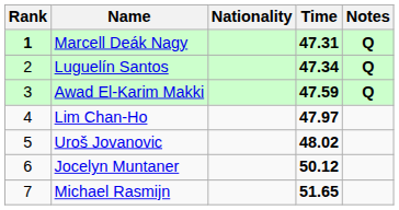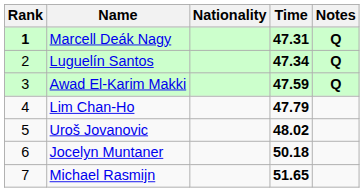Lim Chan-Ho | Time: 47.97 -> 47.79
Jocelyn Muntaner | Time: 50.12 -> 50.18
